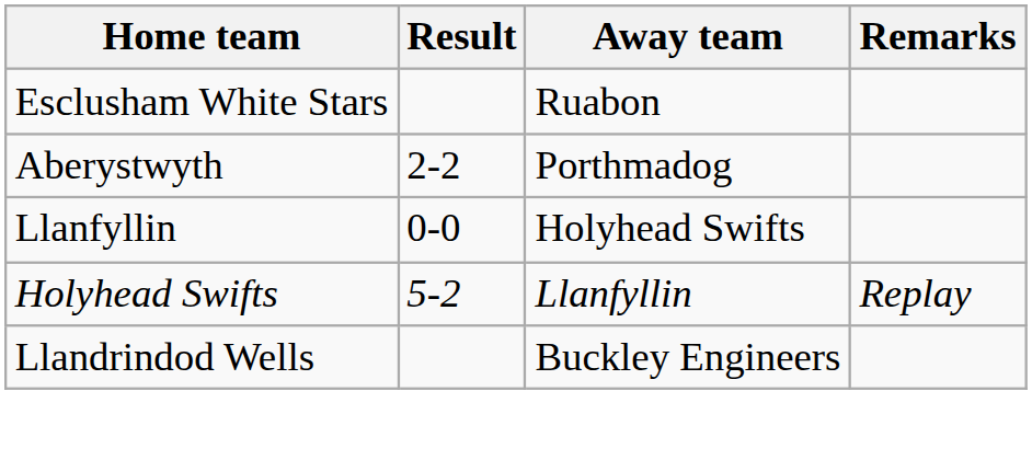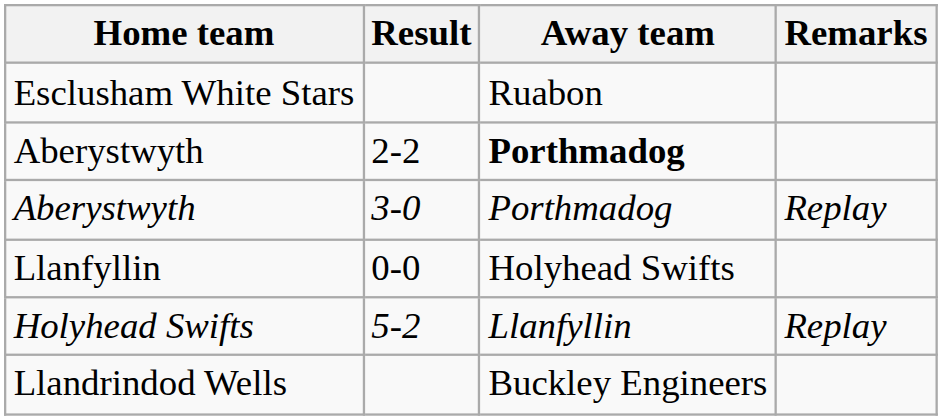Aberystwyth / 2-2 | Away team: normal -> bold
+ row: Aberystwyth | 3-0 | Porthmadog | Replay
